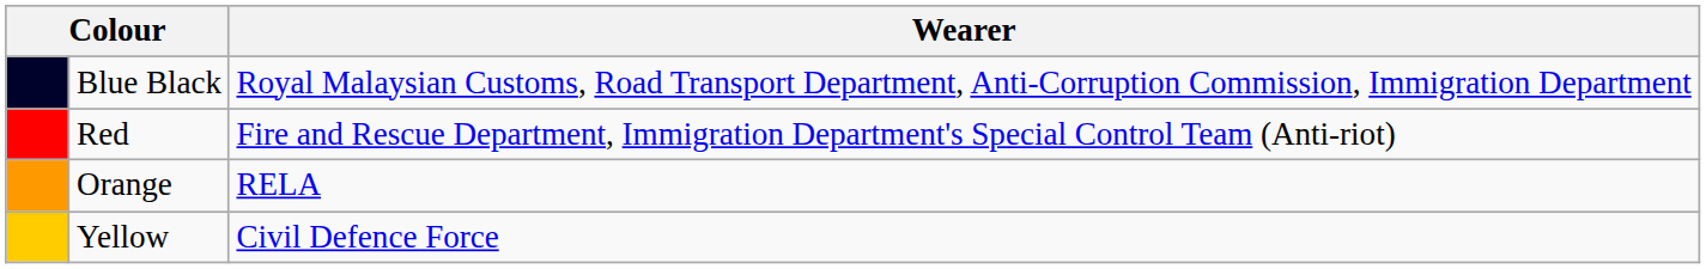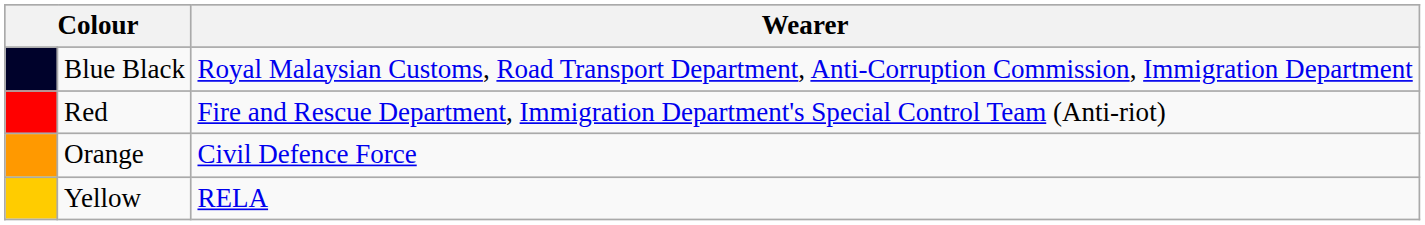Orange | Wearer: RELA -> Civil Defence Force
Yellow | Wearer: Civil Defence Force -> RELA
